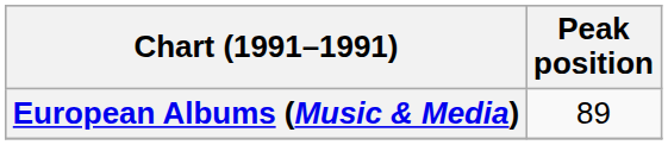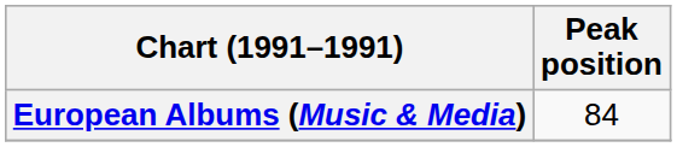European Albums (Music & Media) | Peak position: 89 -> 84
